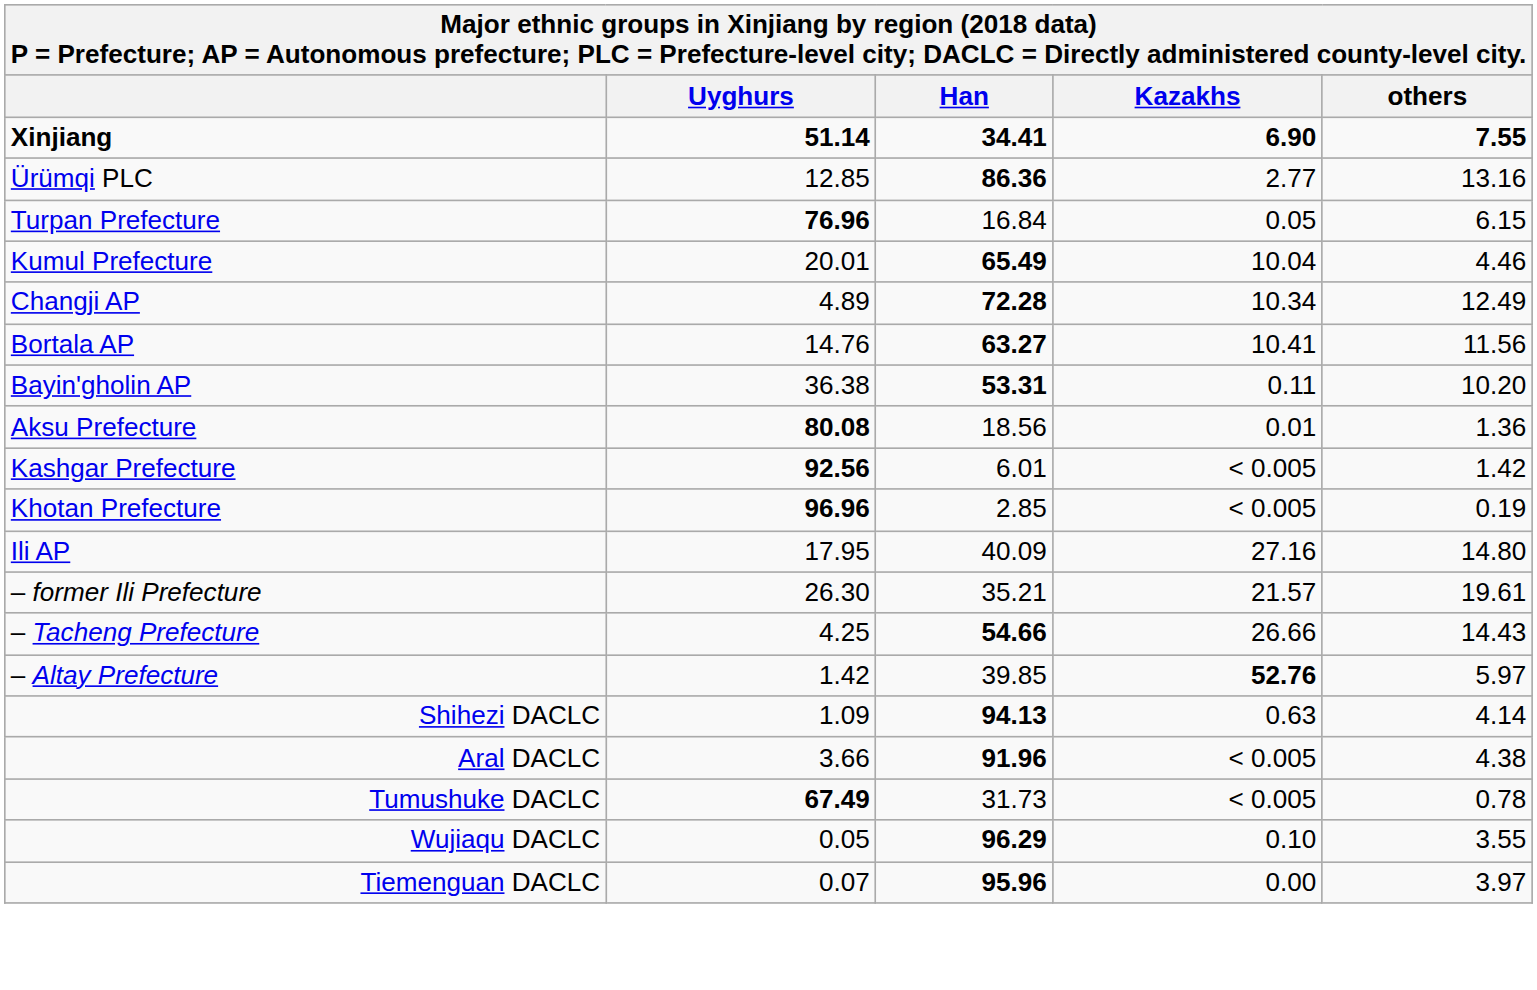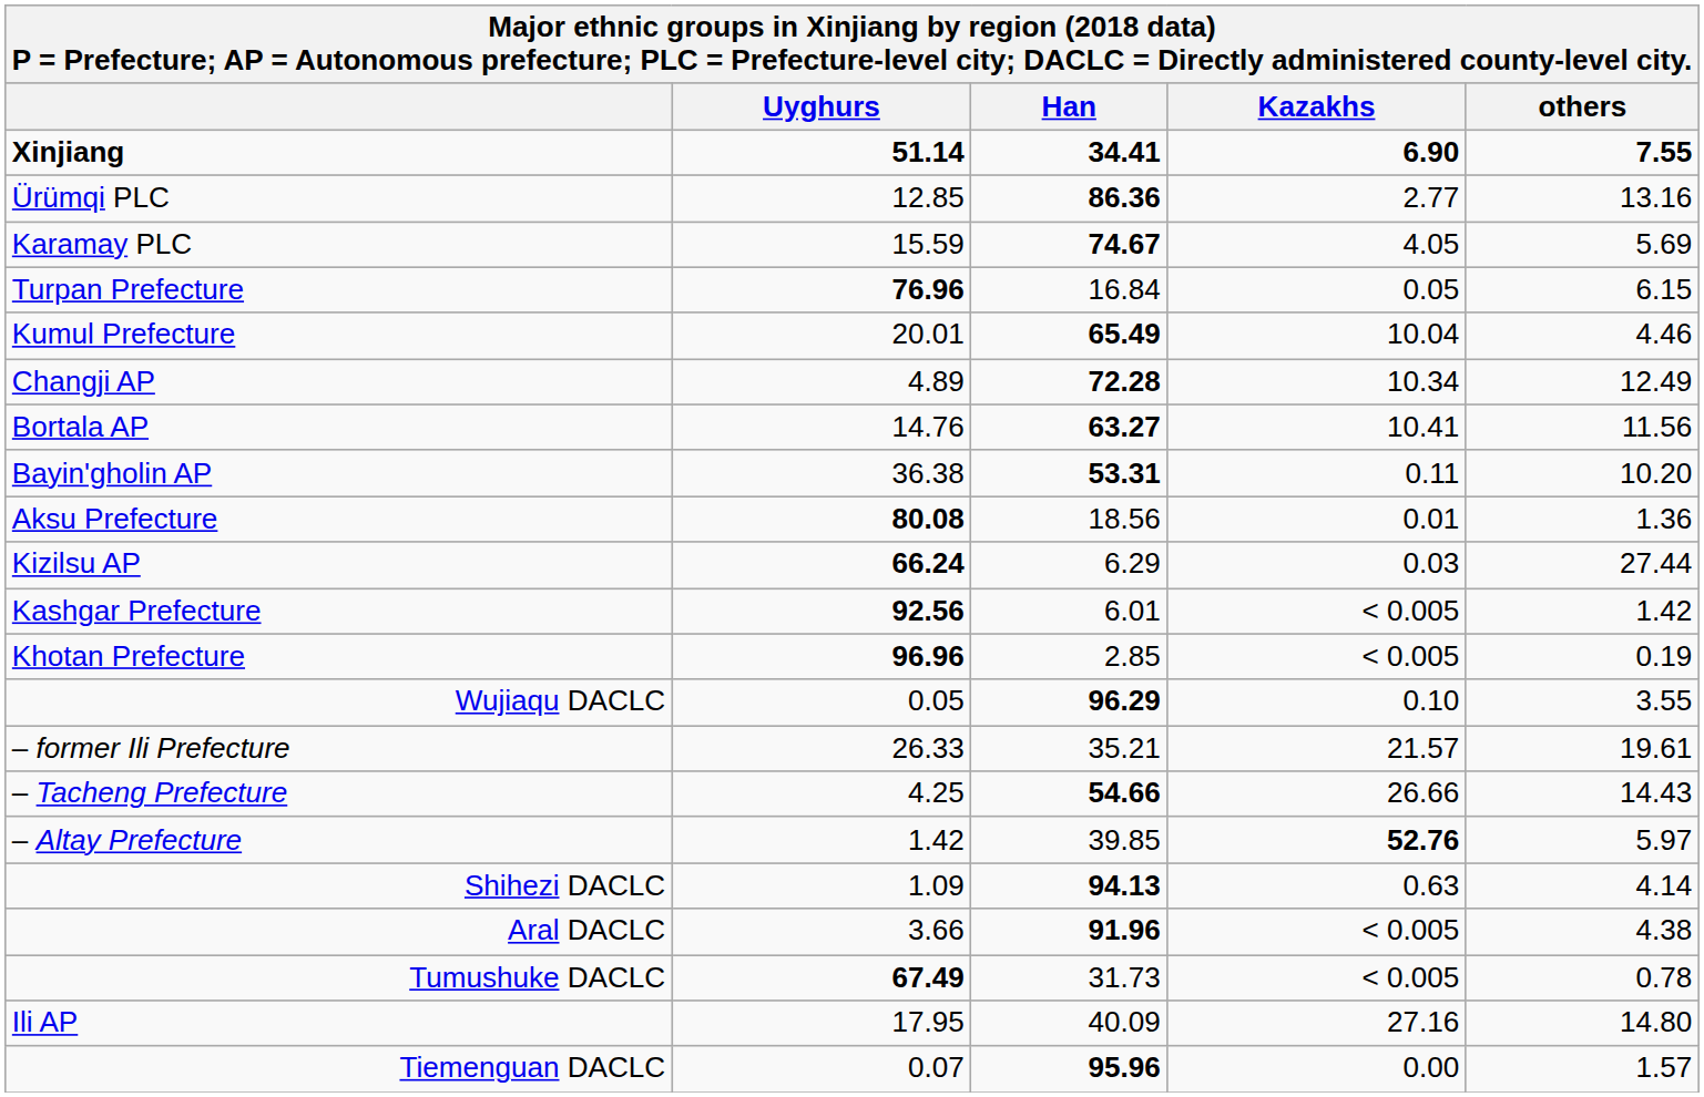+ row: Karamay PLC | 15.59 | 74.67 | 4.05 | 5.69
+ row: Kizilsu AP | 66.24 | 6.29 | 0.03 | 27.44
rows swapped: Ili AP <-> Wujiaqu DACLC
– former Ili Prefecture | Uyghurs: 26.30 -> 26.33
Tiemenguan DACLC | others: 3.97 -> 1.57
